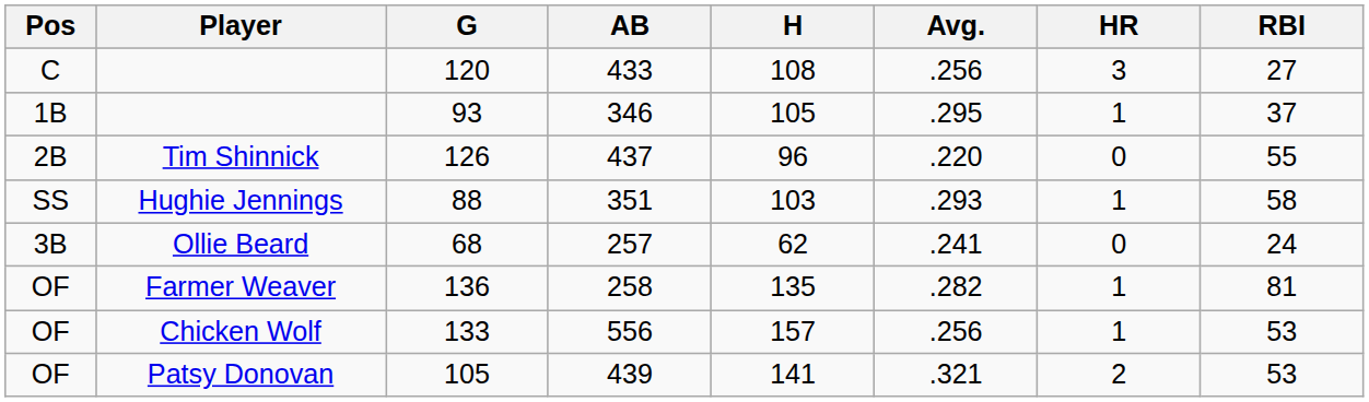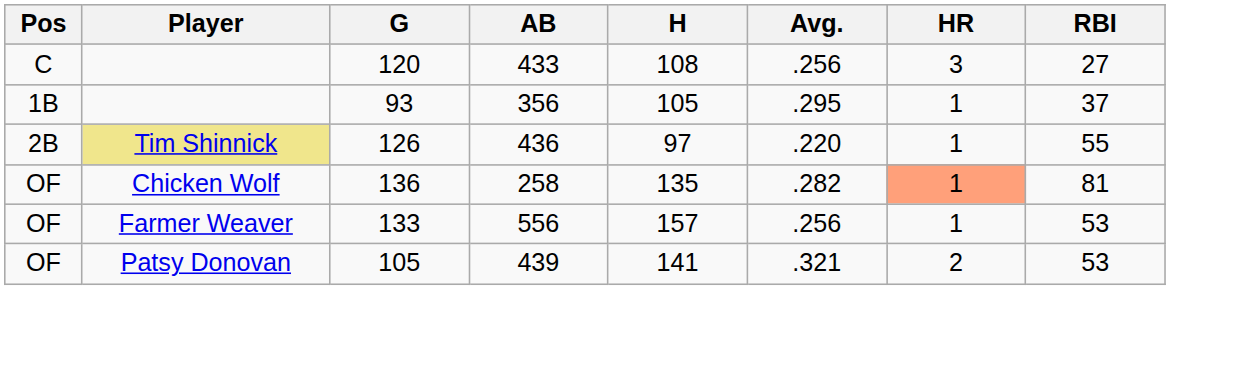93 | AB: 346 -> 356
126 | Player: no background -> khaki background
126 | AB: 437 -> 436
126 | H: 96 -> 97
126 | HR: 0 -> 1
- row: SS | Hughie Jennings | 88 | 351 | 103 | .293 | 1 | 58
- row: 3B | Ollie Beard | 68 | 257 | 62 | .241 | 0 | 24
136 | Player: Farmer Weaver -> Chicken Wolf
136 | HR: no background -> lightsalmon background
133 | Player: Chicken Wolf -> Farmer Weaver
